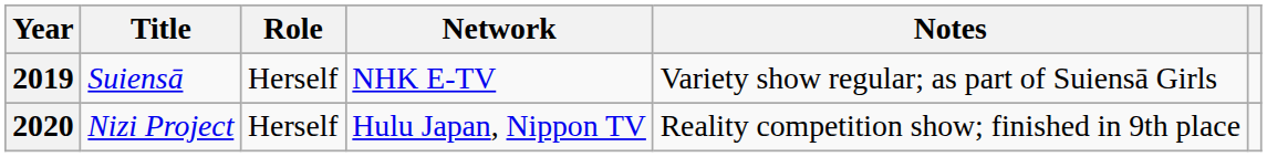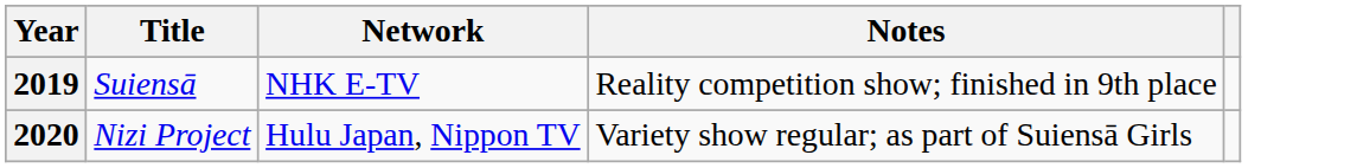- column: Role | Herself | Herself
2019 | Notes: Variety show regular; as part of Suiensā Girls -> Reality competition show; finished in 9th place
2020 | Notes: Reality competition show; finished in 9th place -> Variety show regular; as part of Suiensā Girls
